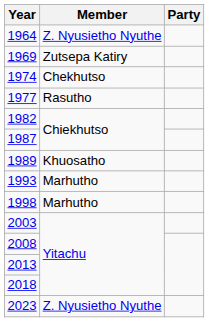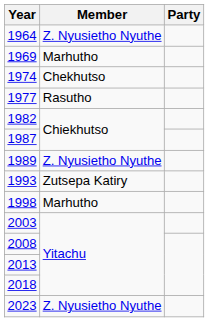1969 | Member: Zutsepa Katiry -> Marhutho
1989 | Member: Khuosatho -> Z. Nyusietho Nyuthe
1993 | Member: Marhutho -> Zutsepa Katiry
